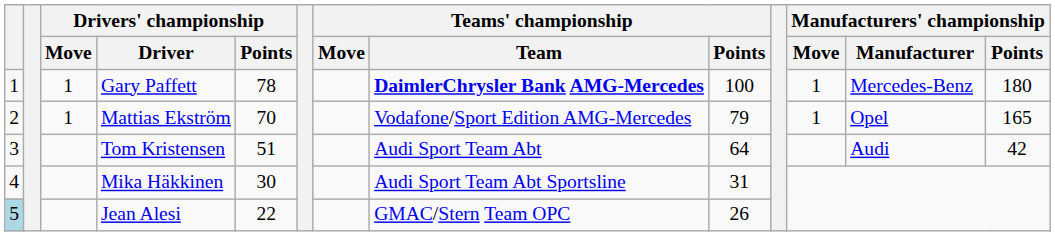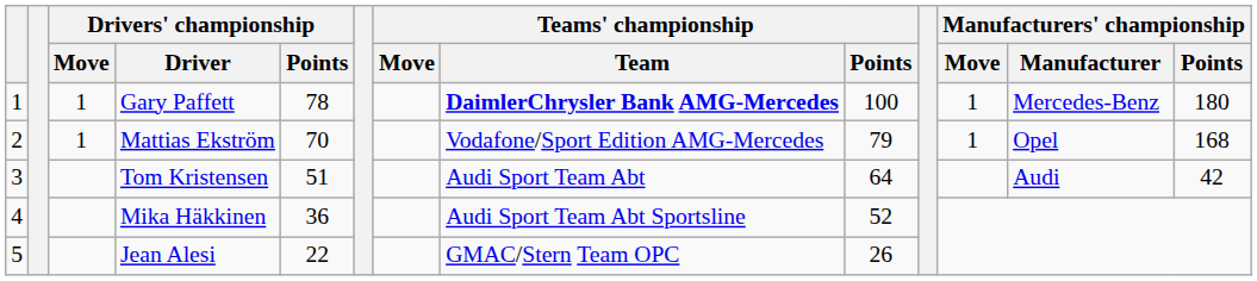Mattias Ekström | Manufacturers' championship / Points: 165 -> 168
Mika Häkkinen | Drivers' championship / Points: 30 -> 36
Mika Häkkinen | Teams' championship / Points: 31 -> 52
Jean Alesi | column 1: lightblue background -> no background
